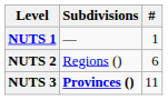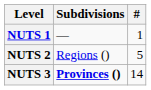NUTS 2 | #: 6 -> 5
NUTS 3 | #: 11 -> 14
